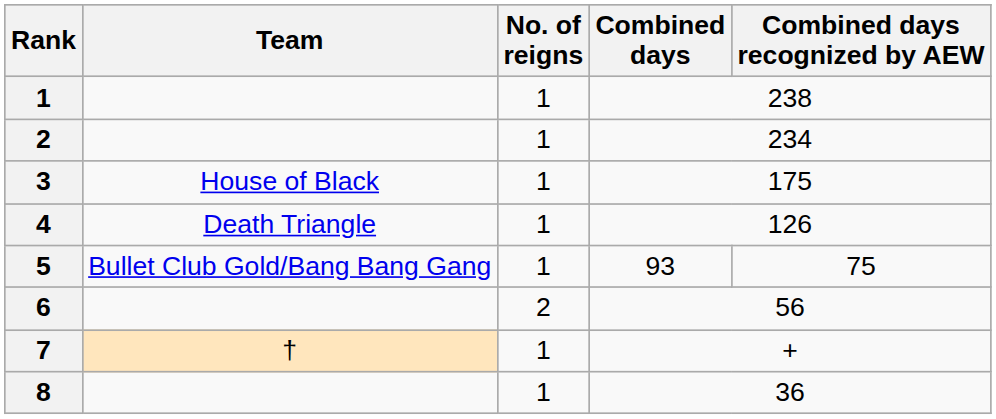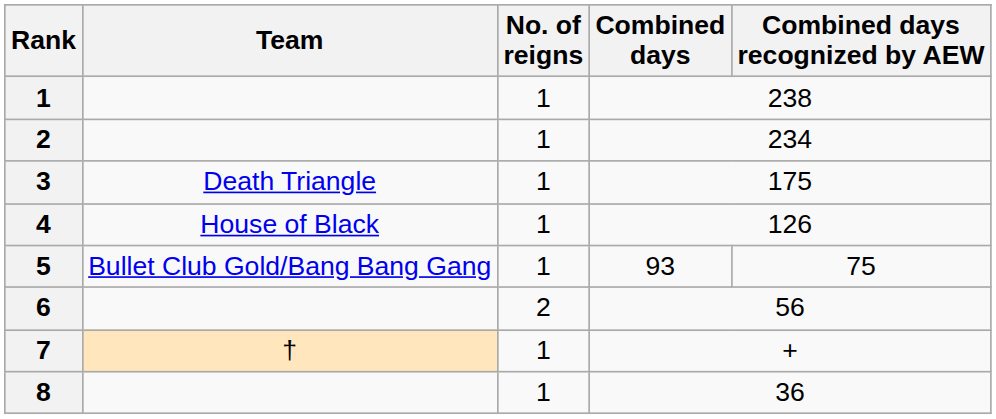3 | Team: House of Black -> Death Triangle
4 | Team: Death Triangle -> House of Black
